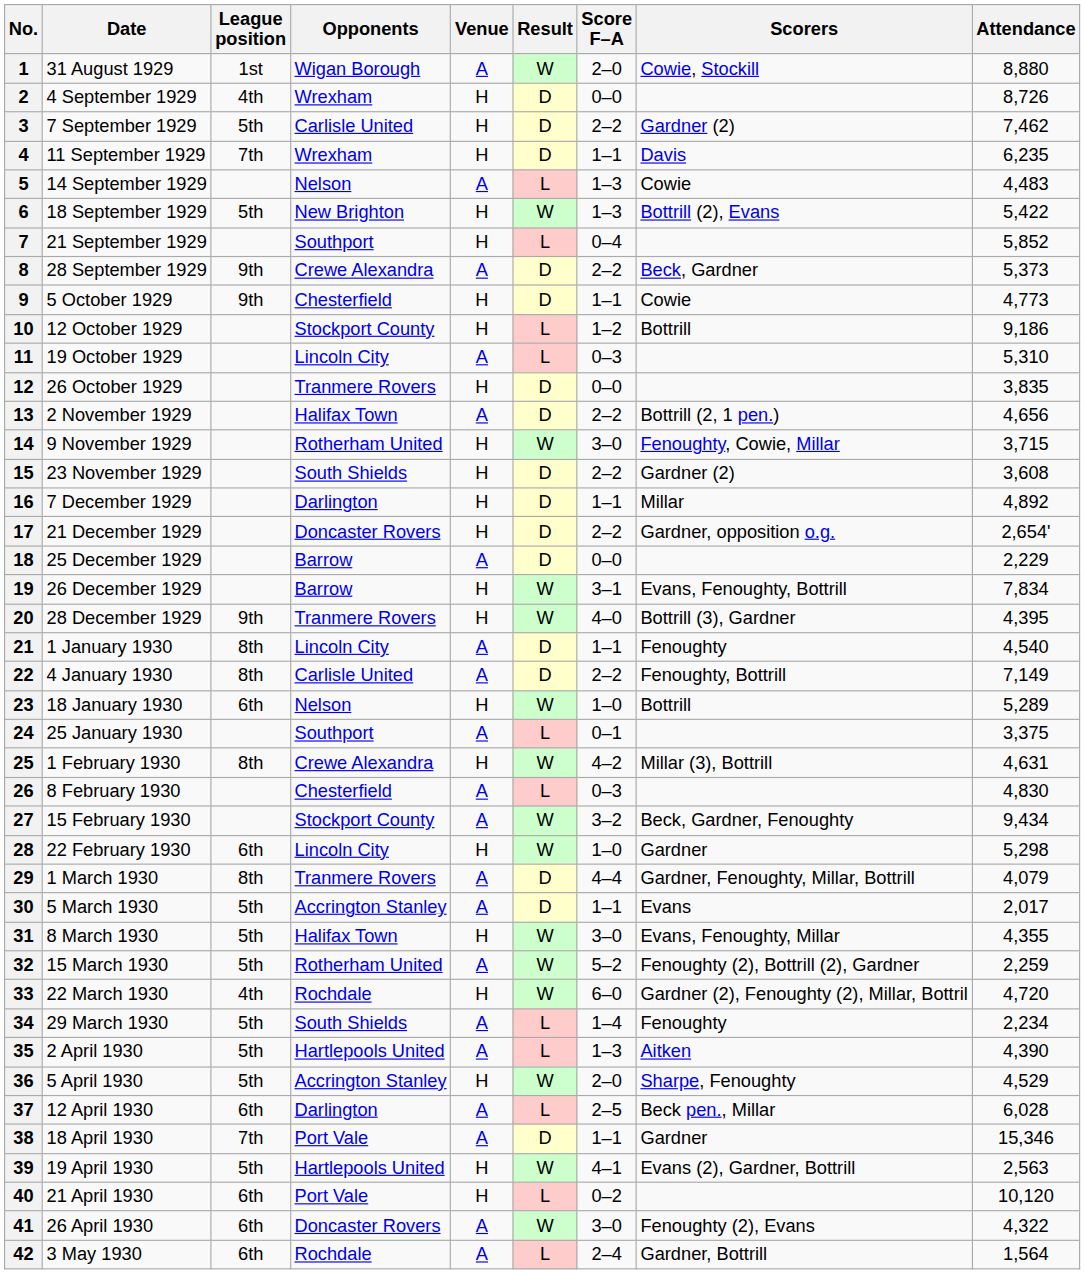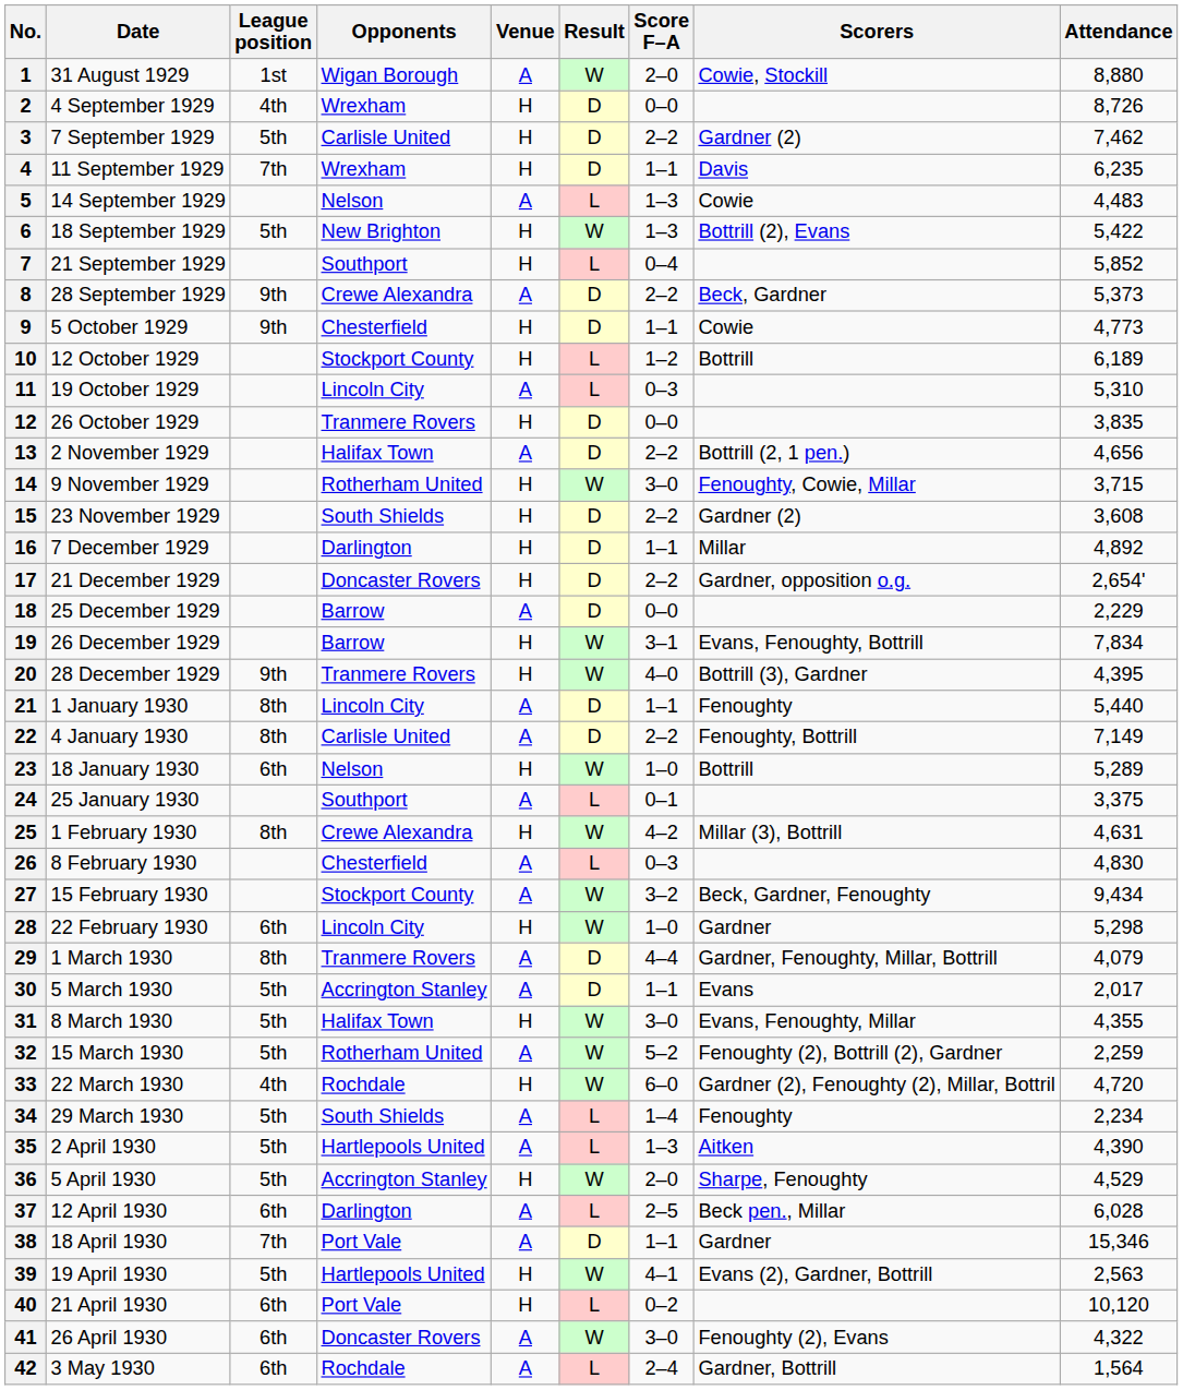10 | Attendance: 9,186 -> 6,189
21 | Attendance: 4,540 -> 5,440
